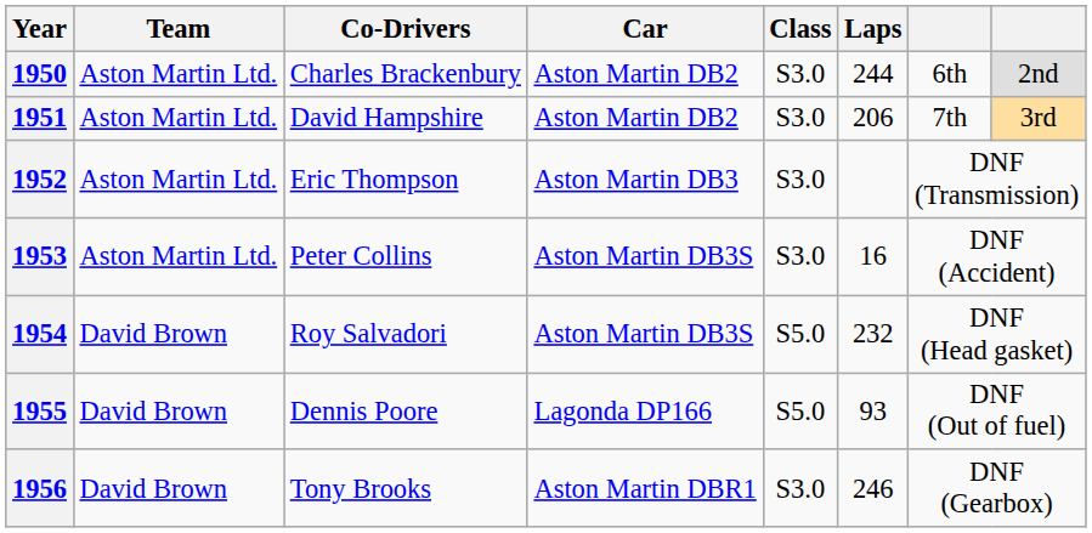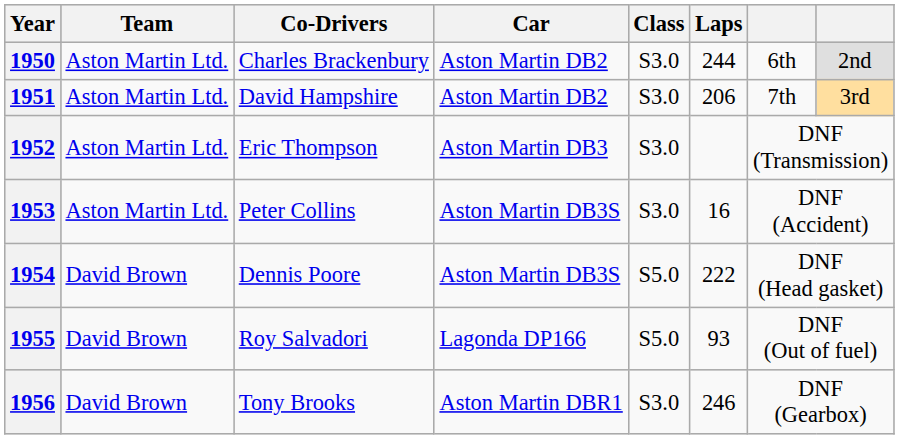1954 | Co-Drivers: Roy Salvadori -> Dennis Poore
1954 | Laps: 232 -> 222
1955 | Co-Drivers: Dennis Poore -> Roy Salvadori
